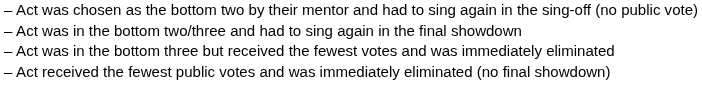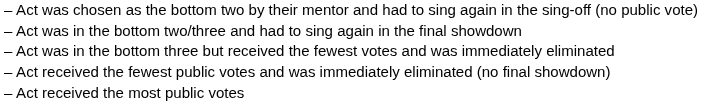+ row: – | Act received the most public votes
